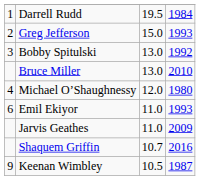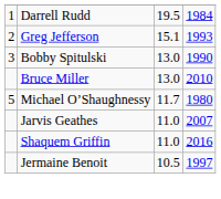Greg Jefferson | column 3: 15.0 -> 15.1
Bobby Spitulski | column 4: 1992 -> 1990
Michael O’Shaughnessy | column 1: 4 -> 5
Michael O’Shaughnessy | column 3: 12.0 -> 11.7
- row: 6 | Emil Ekiyor | 11.0 | 1993
Jarvis Geathes | column 4: 2009 -> 2007
Shaquem Griffin | column 3: 10.7 -> 11.0
- row: 9 | Keenan Wimbley | 10.5 | 1987
+ row: Jermaine Benoit | 10.5 | 1997
